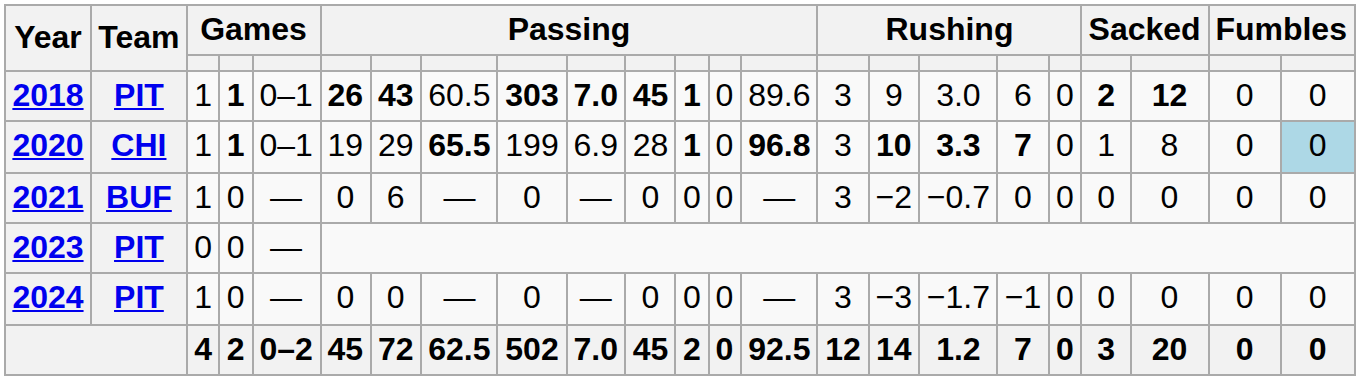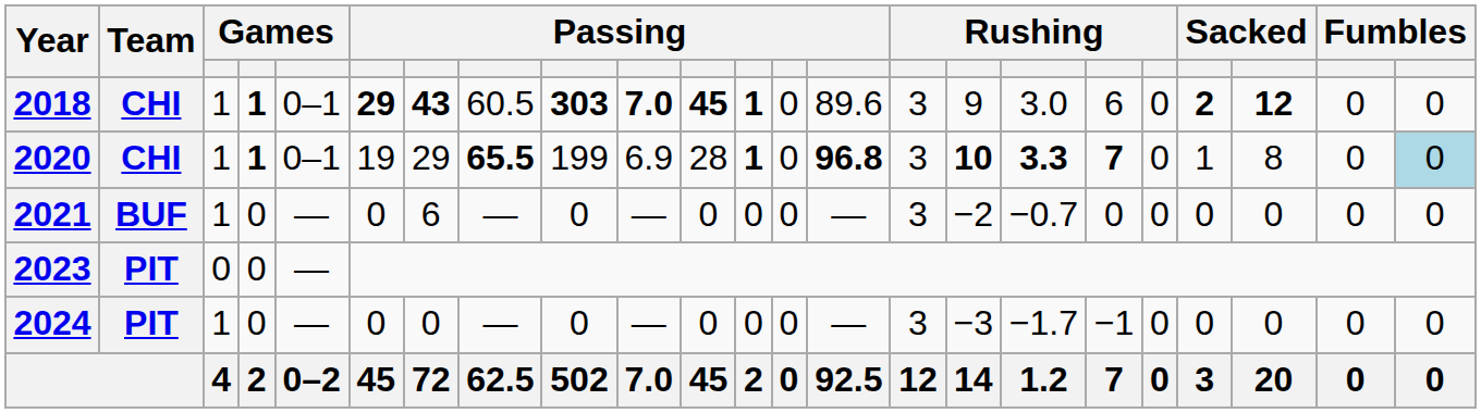2018 | Team: PIT -> CHI
2018 | column 6: 26 -> 29
